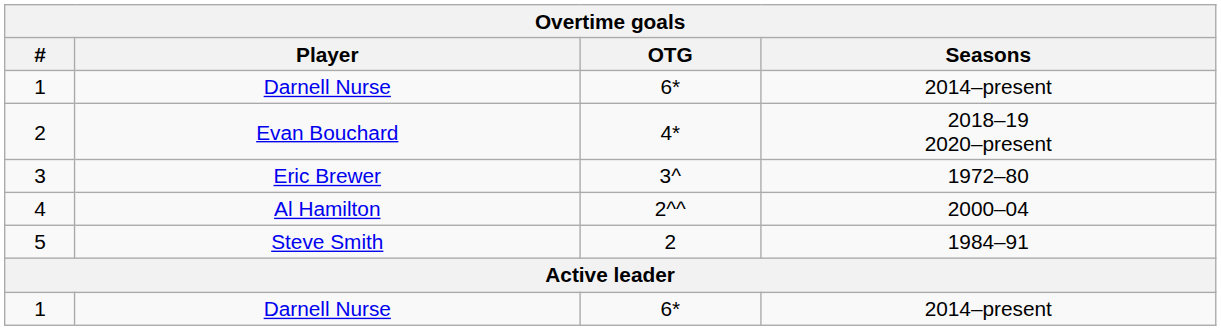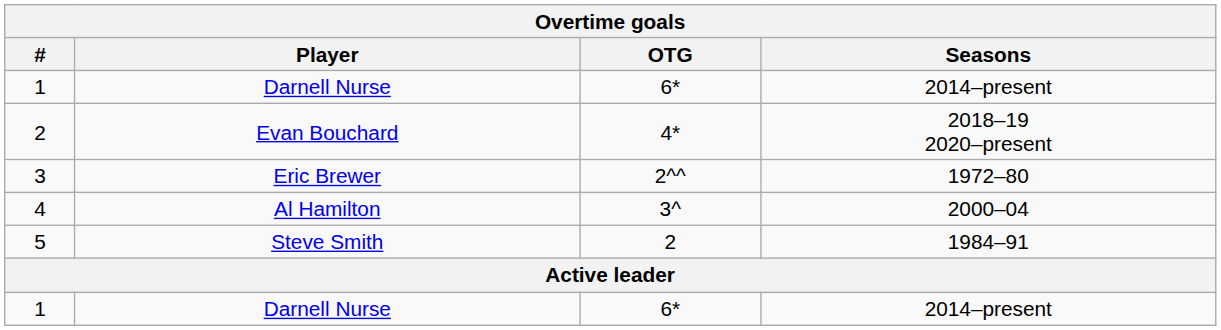3 | OTG: 3^ -> 2^^
4 | OTG: 2^^ -> 3^
